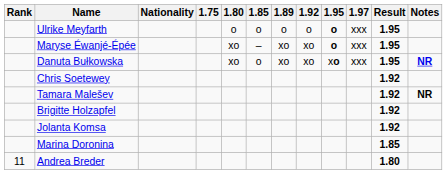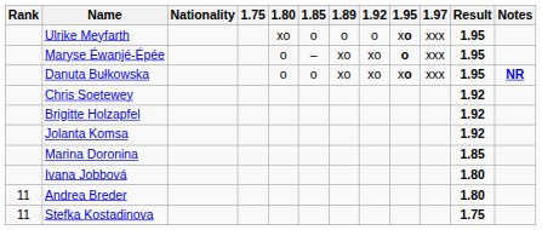Ulrike Meyfarth | 1.80: o -> xo
Ulrike Meyfarth | 1.95: o -> xo
Maryse Éwanjé-Épée | 1.80: xo -> o
Danuta Bułkowska | 1.80: xo -> o
- row: Tamara Malešev | 1.92 | NR
+ row: Ivana Jobbová | 1.80
+ row: 11 | Stefka Kostadinova | 1.75
